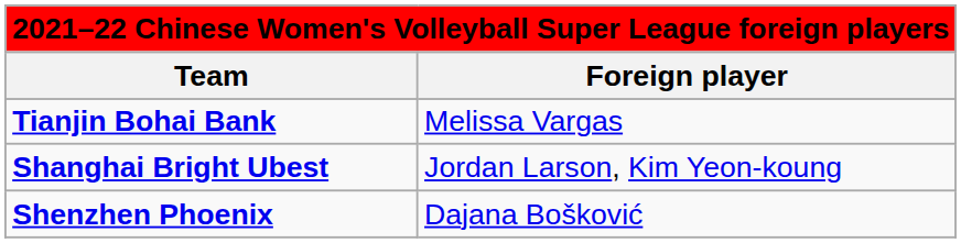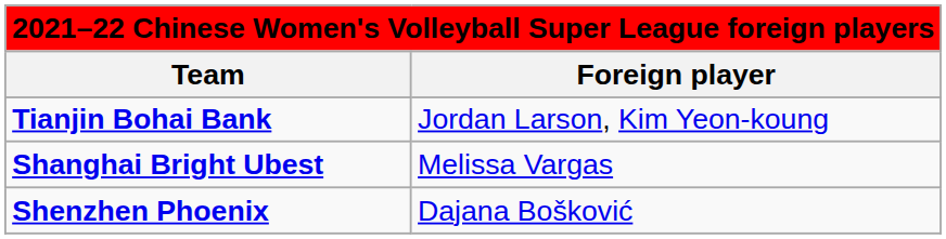Tianjin Bohai Bank | Foreign player: Melissa Vargas -> Jordan Larson, Kim Yeon-koung
Shanghai Bright Ubest | Foreign player: Jordan Larson, Kim Yeon-koung -> Melissa Vargas
